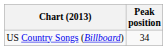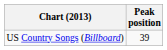US Country Songs (Billboard) | Peak position: 34 -> 39
